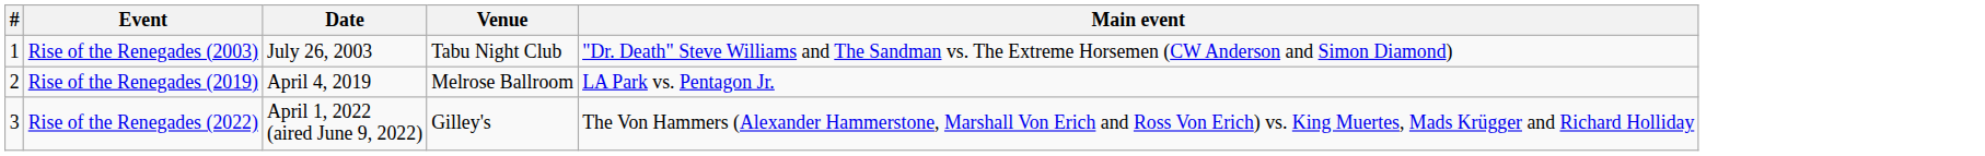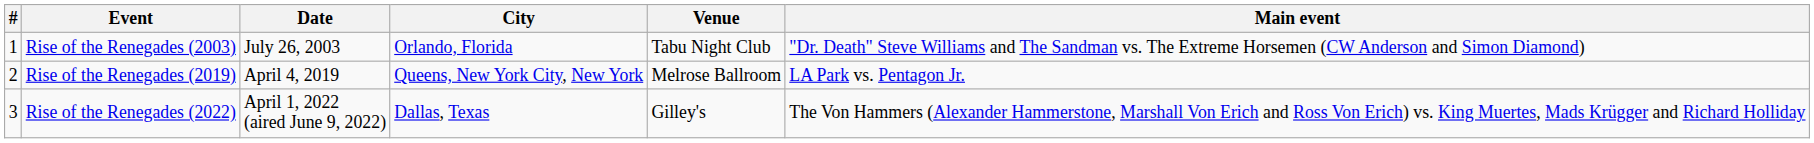+ column: City | Orlando, Florida | Queens, New York City, New York | Dallas, Texas
